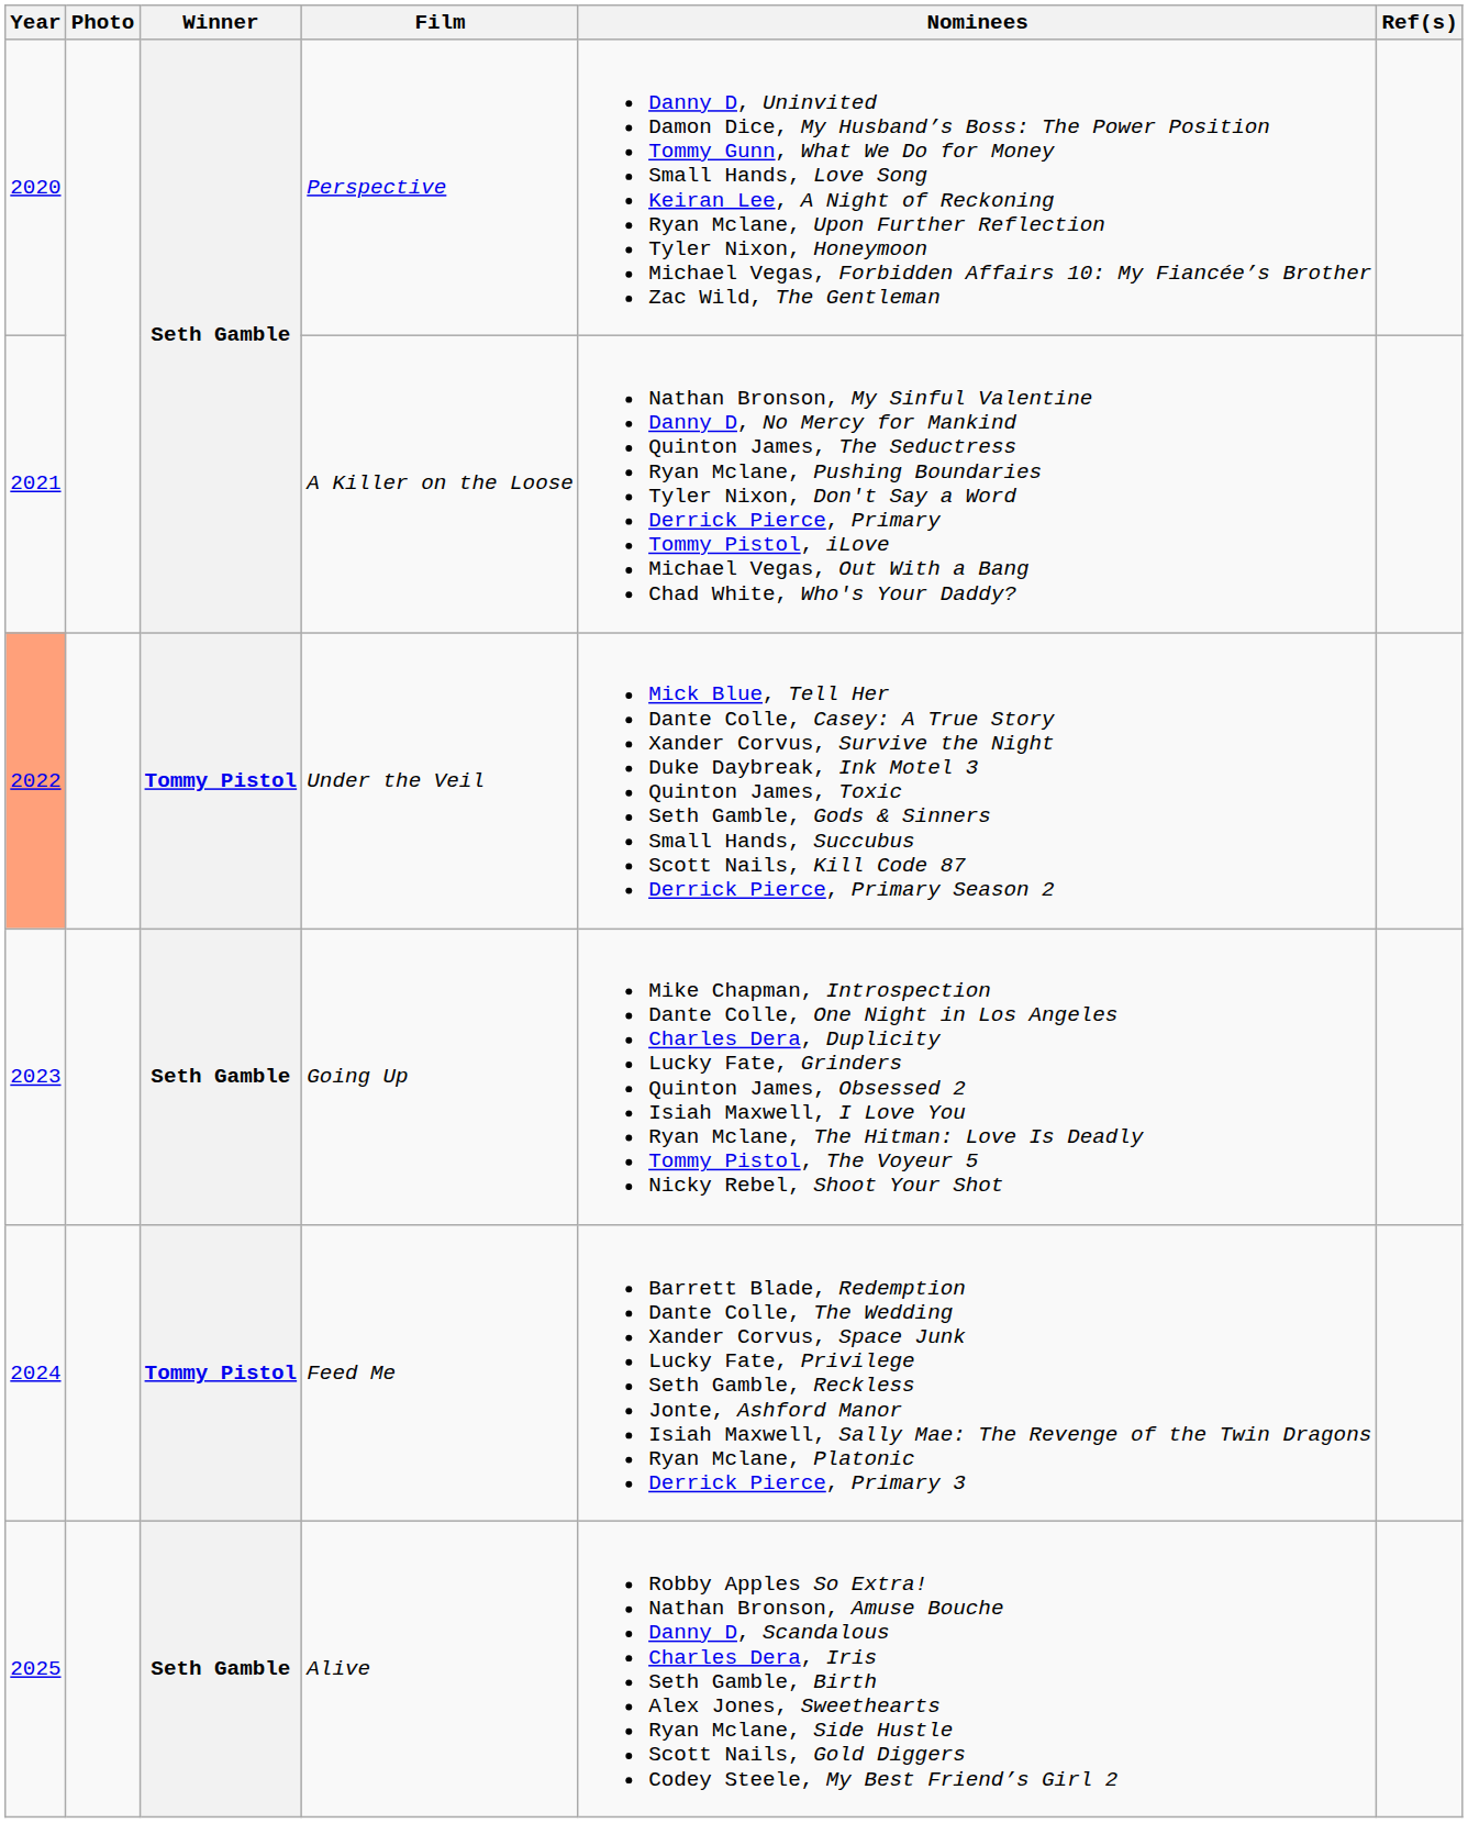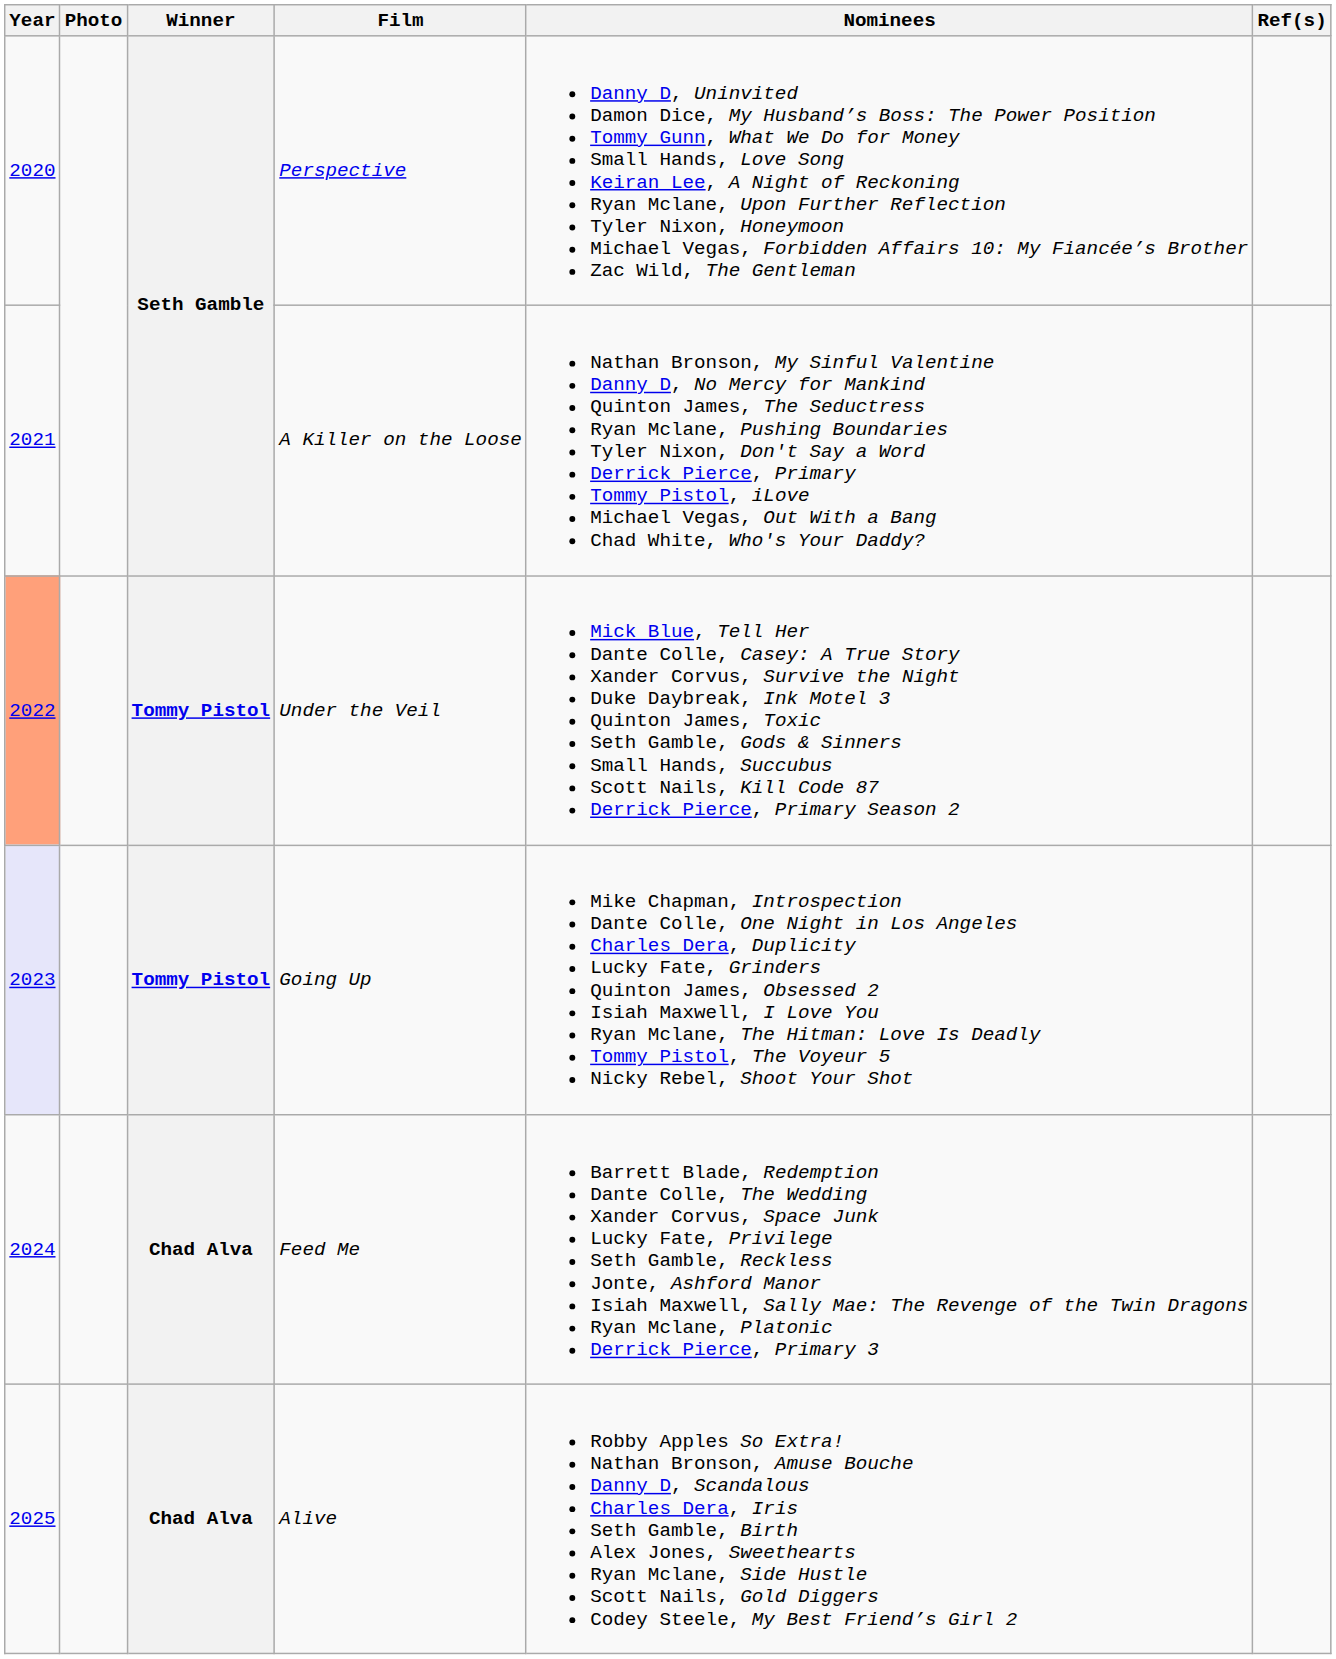Going Up | Year: no background -> lavender background
Going Up | Winner: Seth Gamble -> Tommy Pistol
Feed Me | Winner: Tommy Pistol -> Chad Alva
Alive | Winner: Seth Gamble -> Chad Alva
